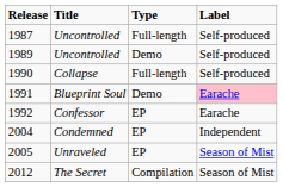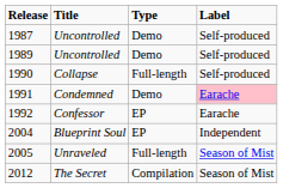1987 | Type: Full-length -> Demo
1991 | Title: Blueprint Soul -> Condemned
2004 | Title: Condemned -> Blueprint Soul
2005 | Type: EP -> Full-length
